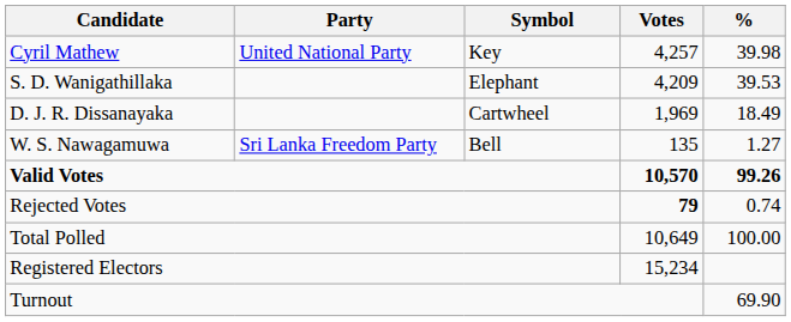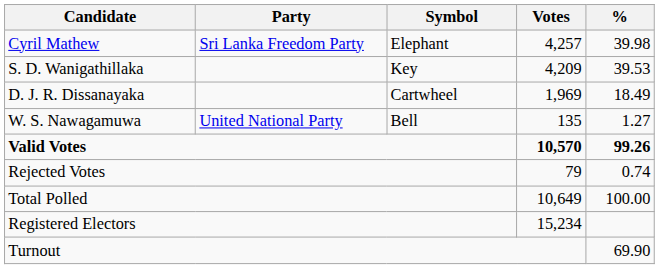Cyril Mathew | Party: United National Party -> Sri Lanka Freedom Party
Cyril Mathew | Symbol: Key -> Elephant
S. D. Wanigathillaka | Symbol: Elephant -> Key
W. S. Nawagamuwa | Party: Sri Lanka Freedom Party -> United National Party
Rejected Votes | Votes: bold -> normal
